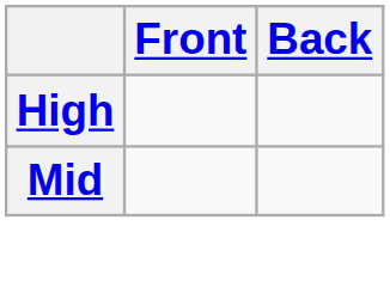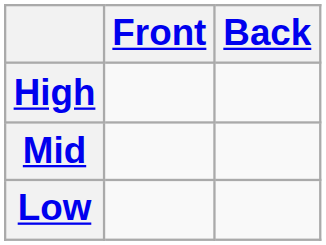+ row: Low
